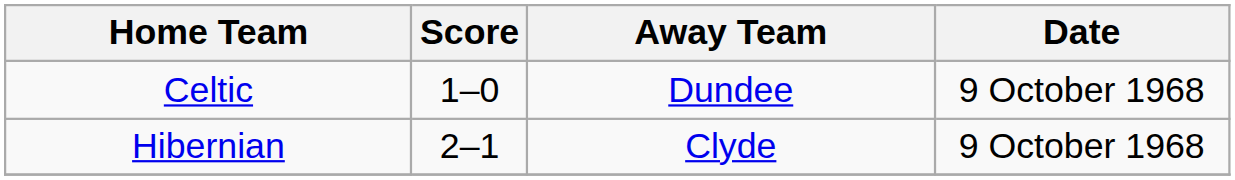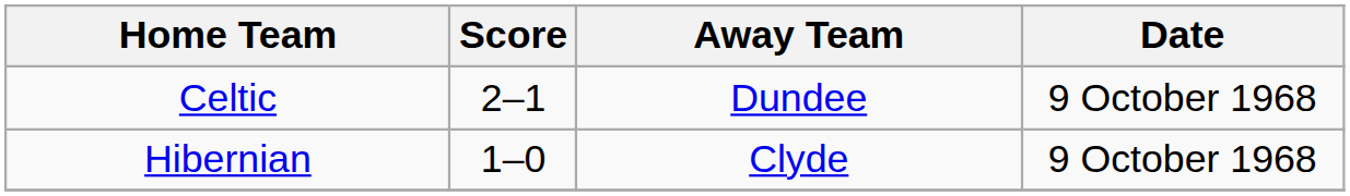Celtic | Score: 1–0 -> 2–1
Hibernian | Score: 2–1 -> 1–0
